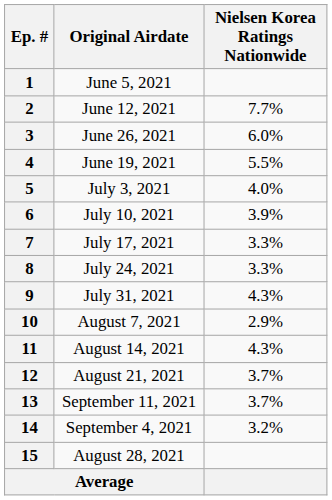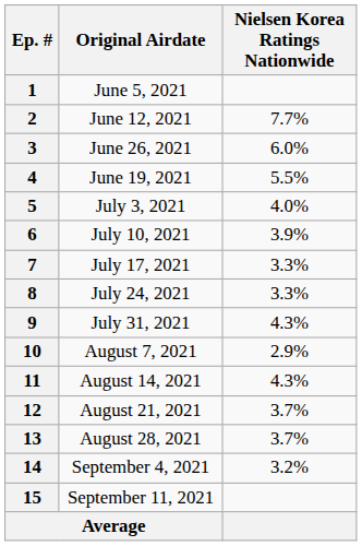13 | Original Airdate: September 11, 2021 -> August 28, 2021
15 | Original Airdate: August 28, 2021 -> September 11, 2021
